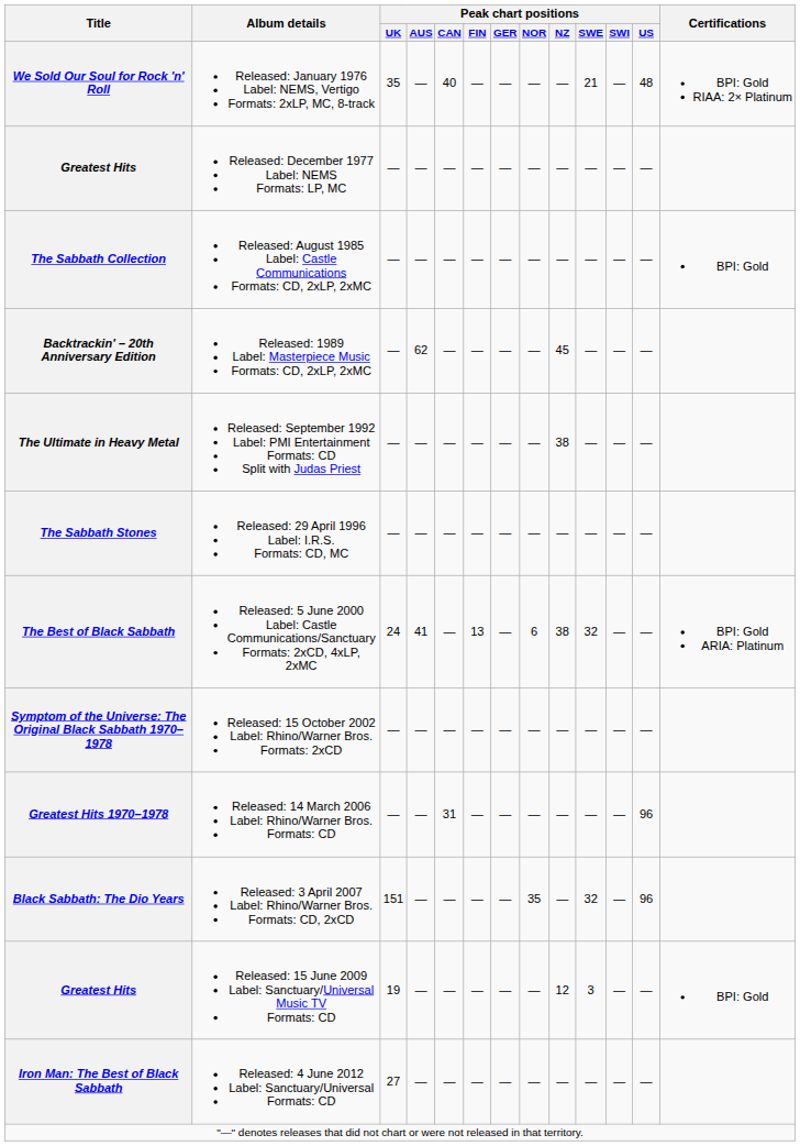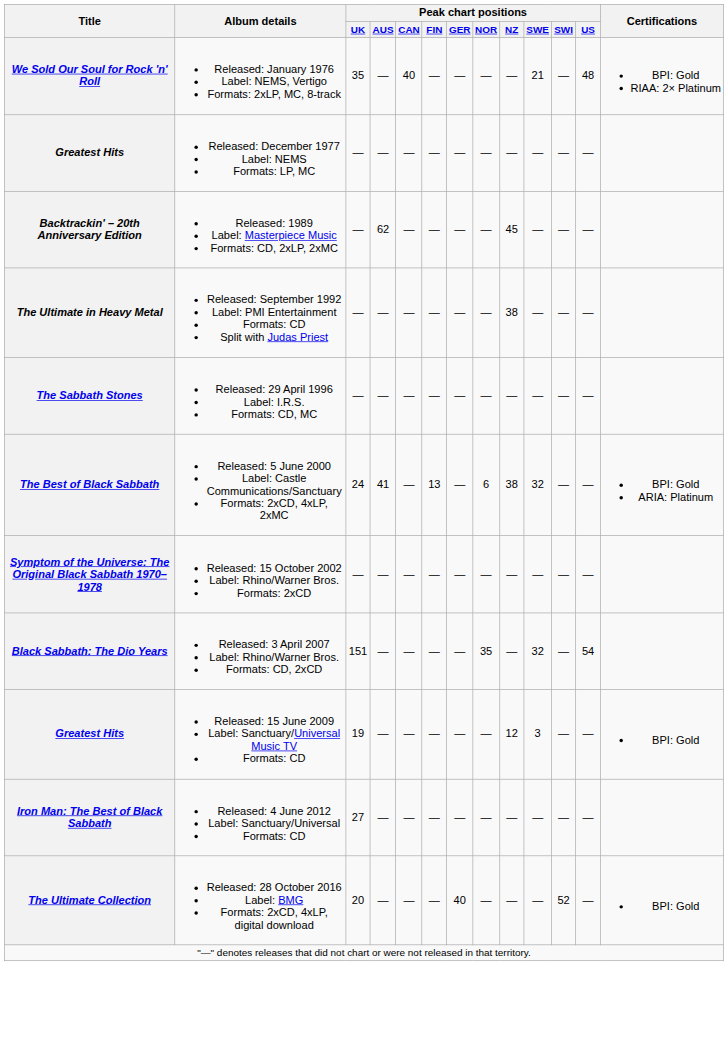- row: The Sabbath Collection | Released: August 1985 Label: Castle Communications Formats: CD, 2xLP, 2xMC | — | — | — | — | — | — | — | — | — | — | BPI: Gold
- row: Greatest Hits 1970–1978 | Released: 14 March 2006 Label: Rhino/Warner Bros. Formats: CD | — | — | 31 | — | — | — | — | — | — | 96
Black Sabbath: The Dio Years | Peak chart positions / US: 96 -> 54
+ row: The Ultimate Collection | Released: 28 October 2016 Label: BMG Formats: 2xCD, 4xLP, digital download | 20 | — | — | — | 40 | — | — | — | 52 | — | BPI: Gold
